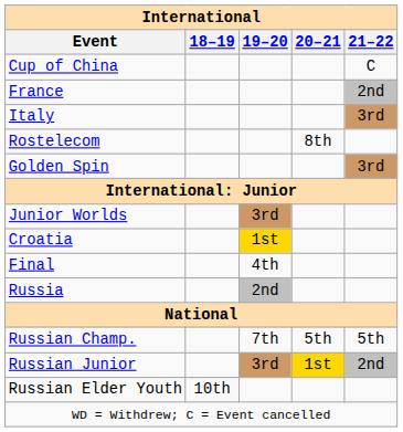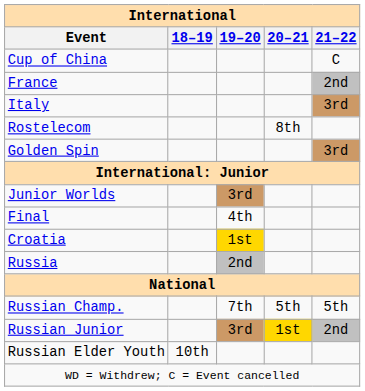rows swapped: Final <-> Croatia
